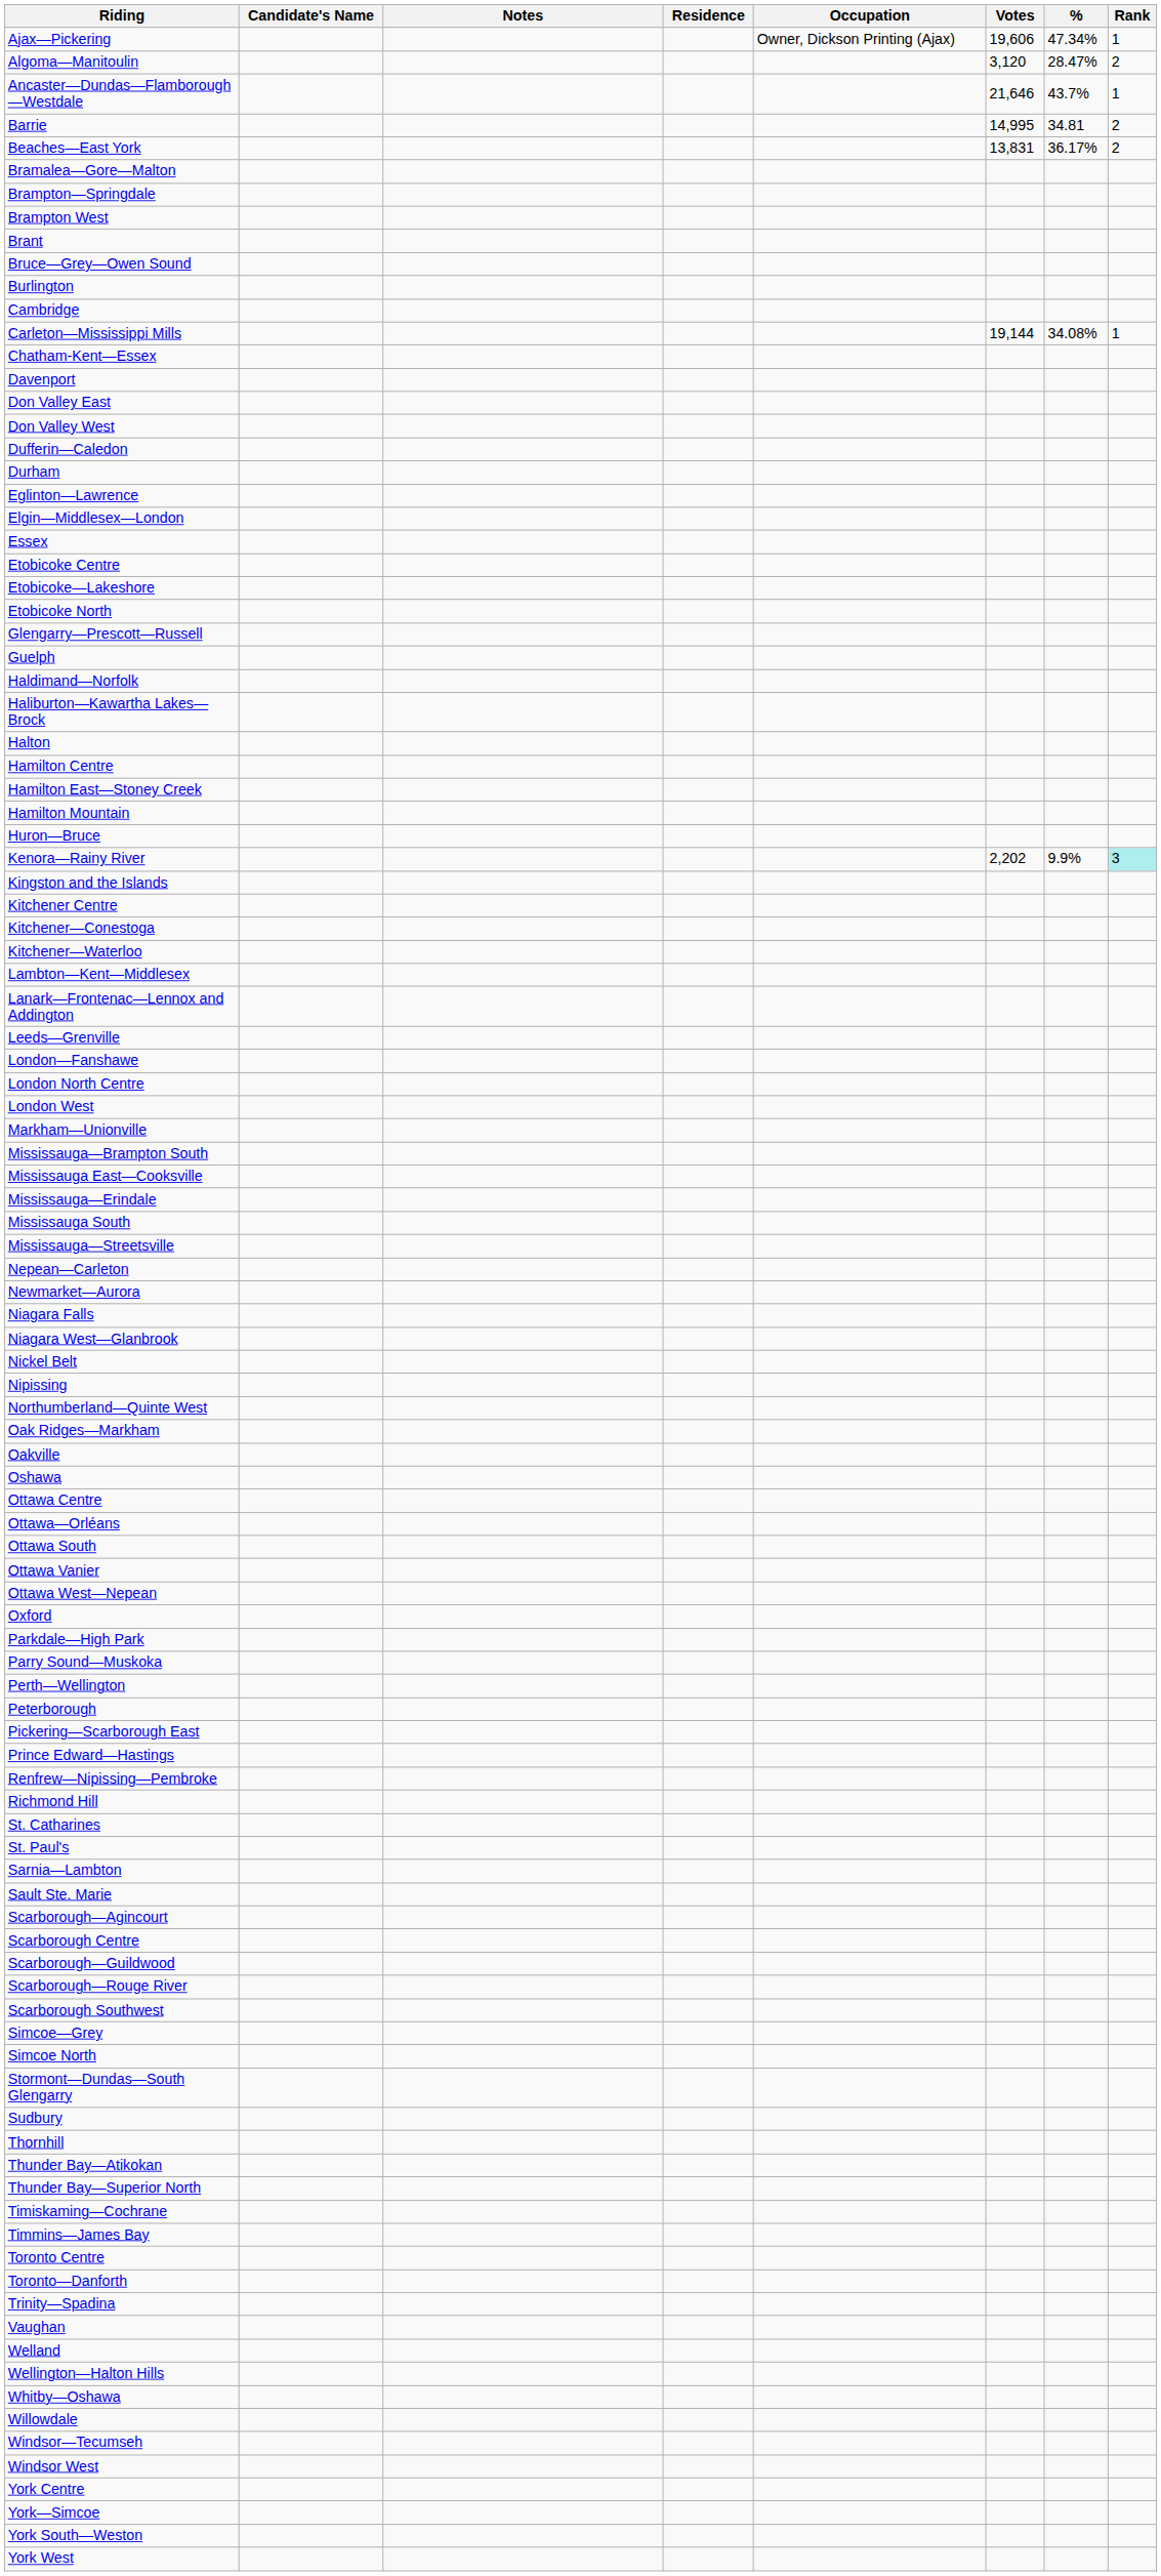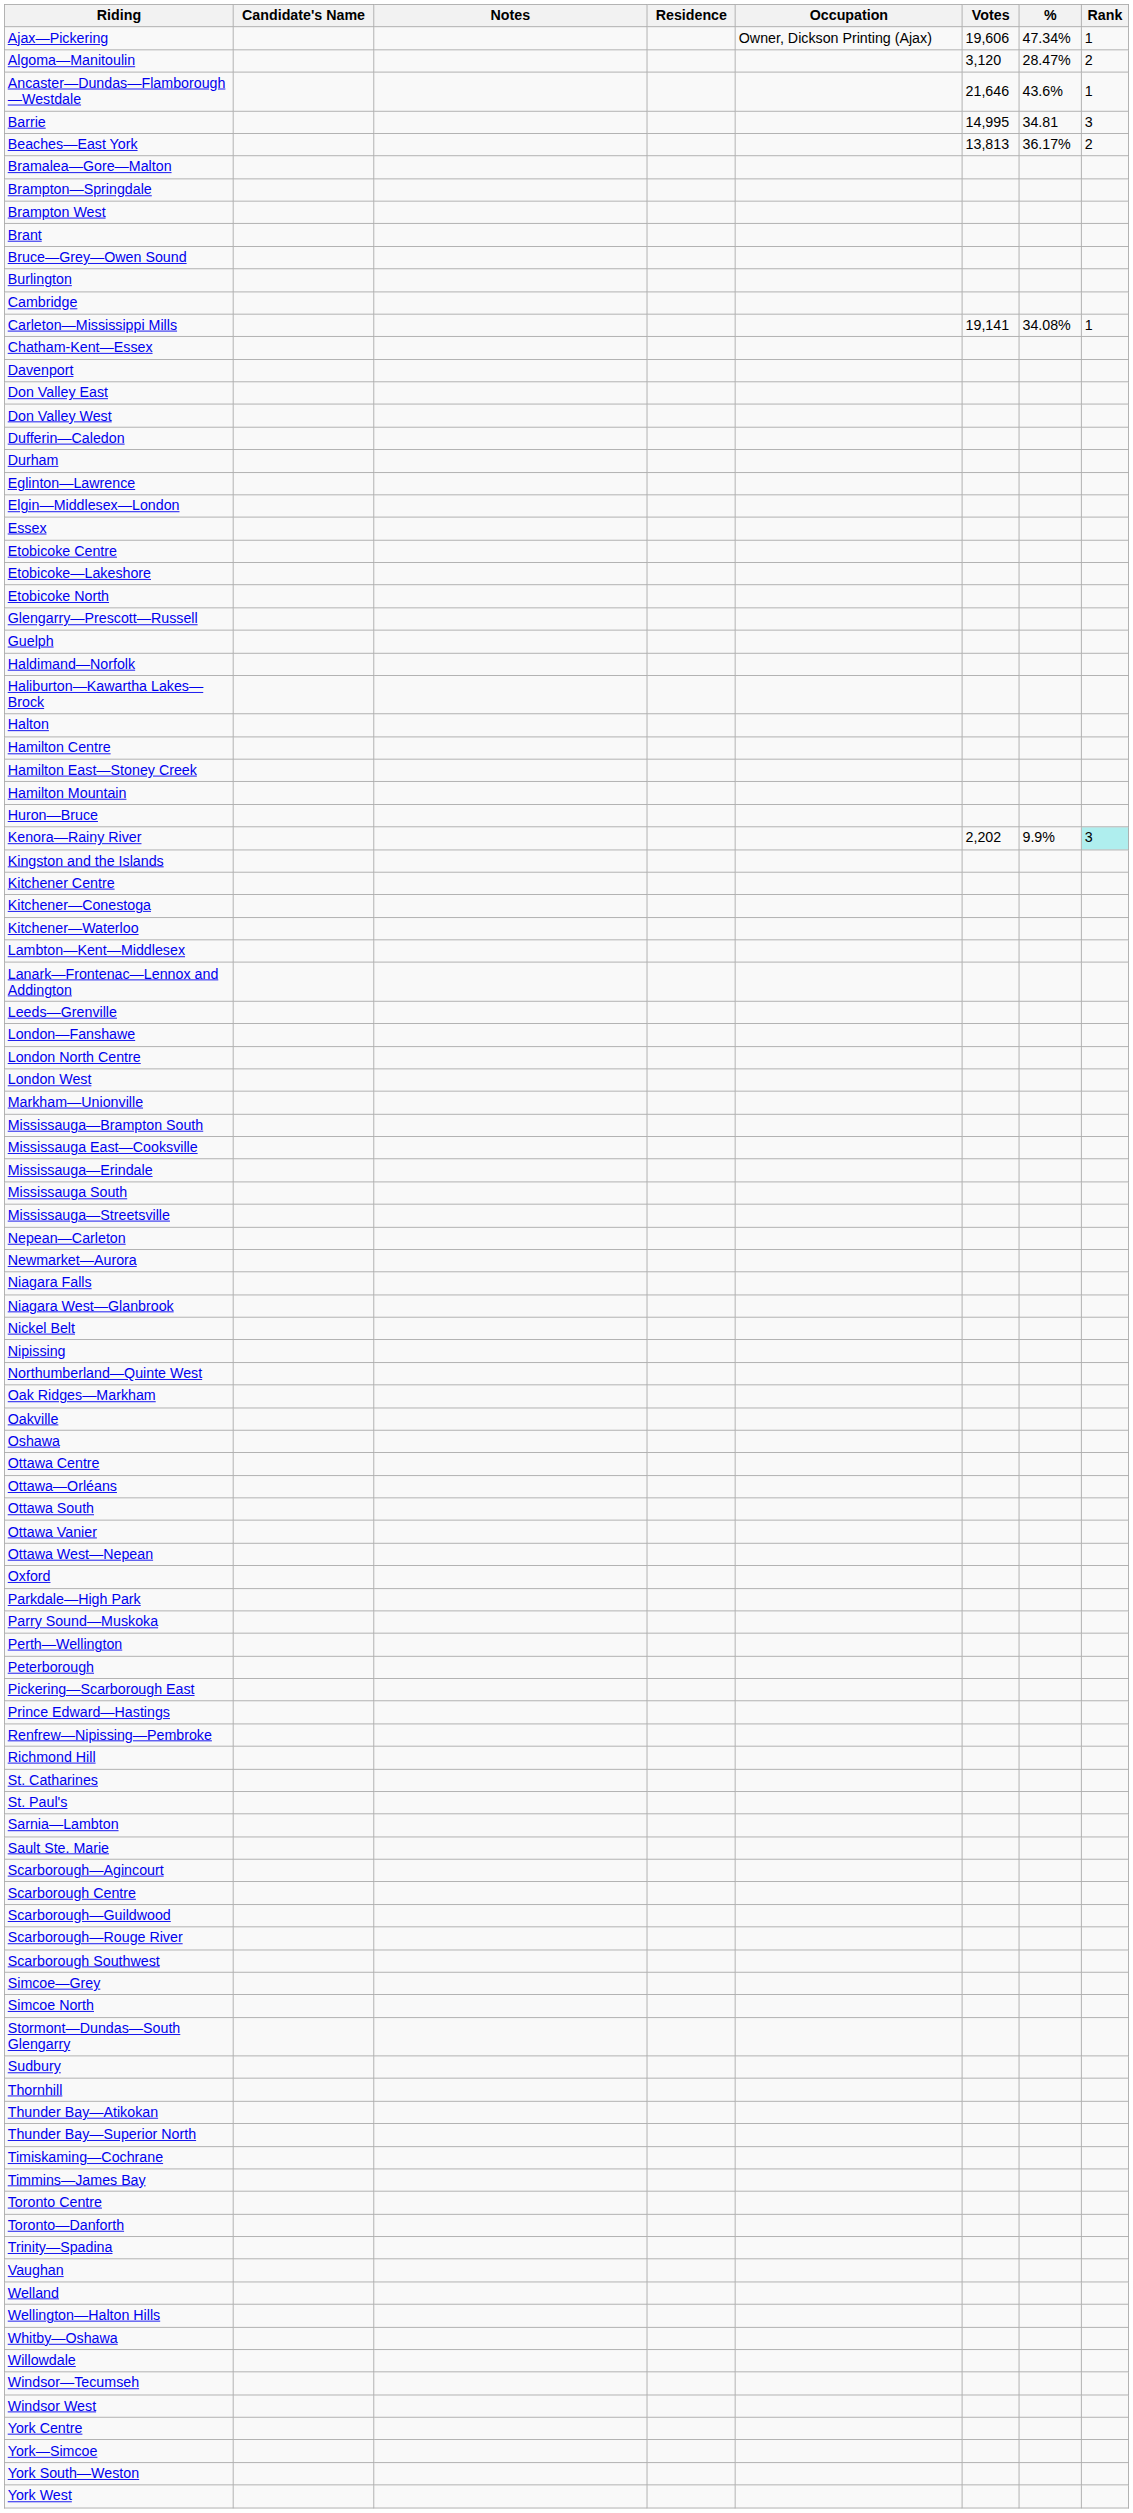Ancaster—Dundas—Flamborough—Westdale | %: 43.7% -> 43.6%
Barrie | Rank: 2 -> 3
Beaches—East York | Votes: 13,831 -> 13,813
Carleton—Mississippi Mills | Votes: 19,144 -> 19,141
